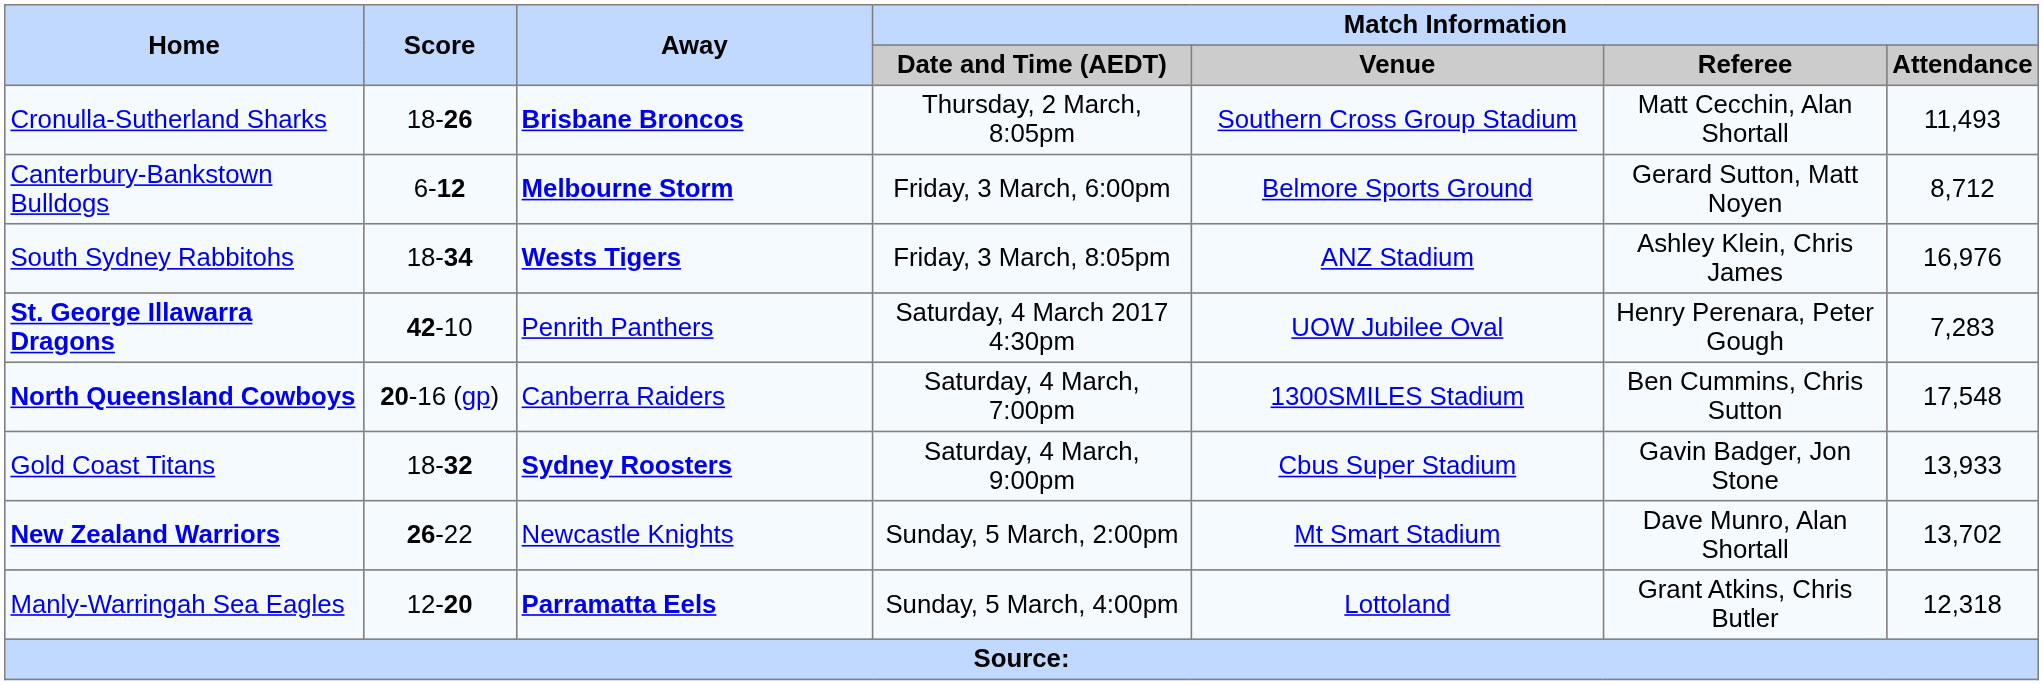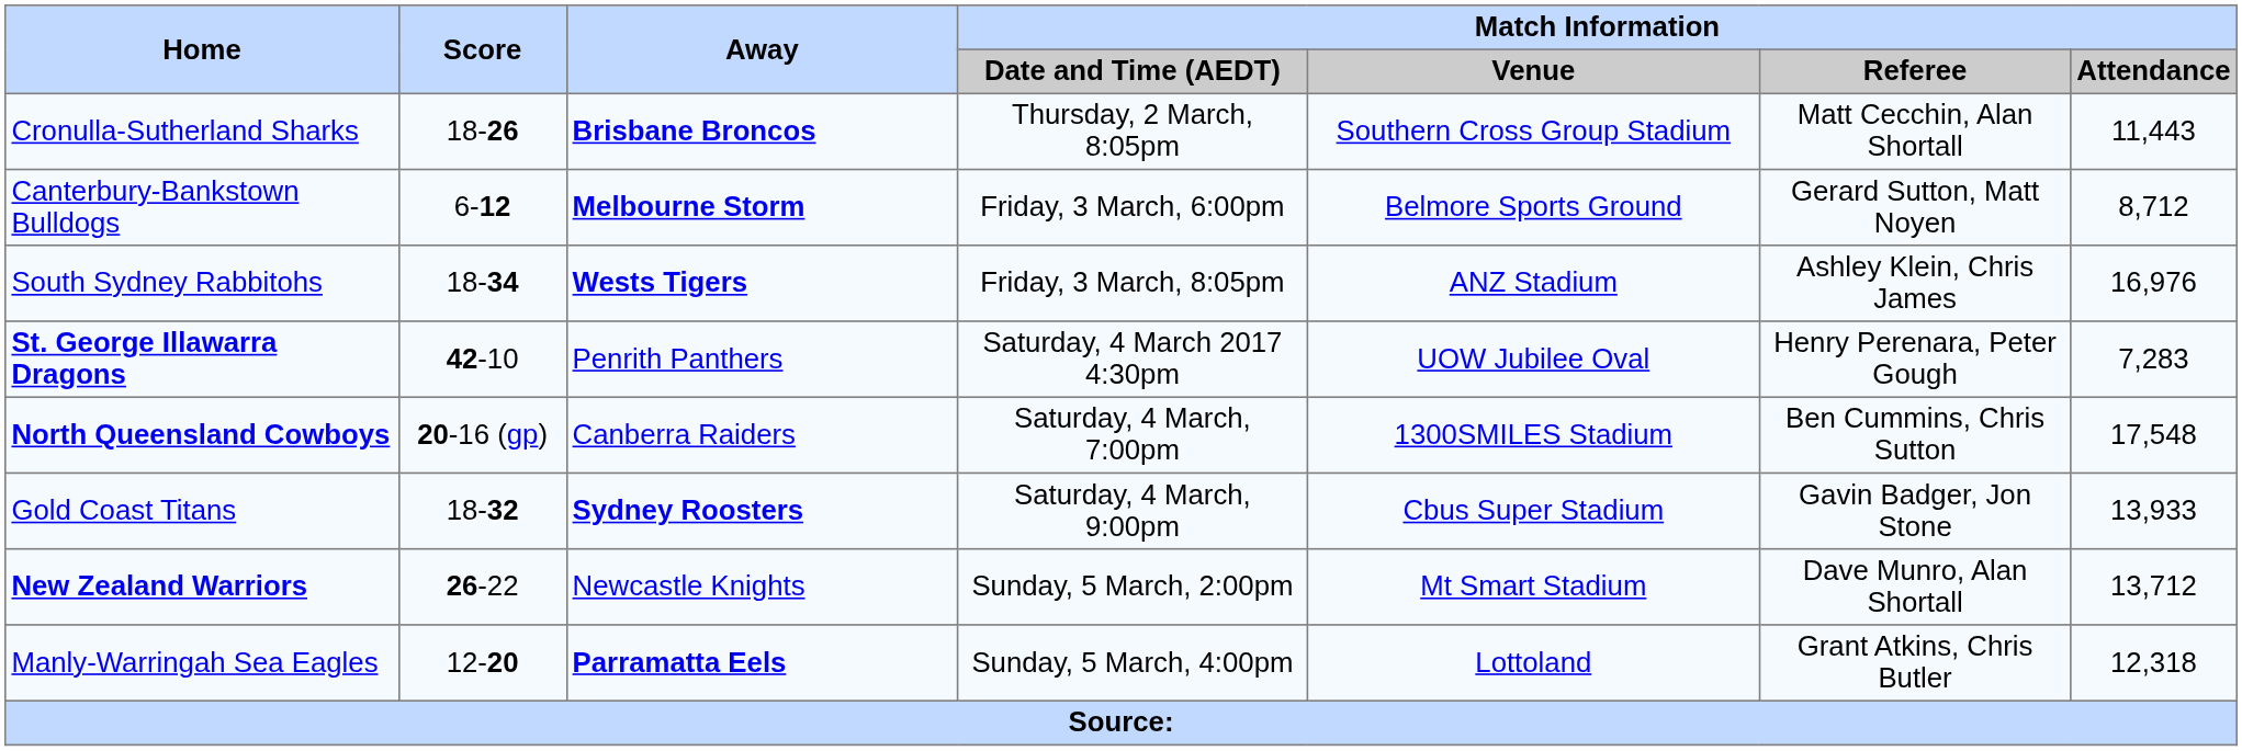Cronulla-Sutherland Sharks | Match Information / Attendance: 11,493 -> 11,443
New Zealand Warriors | Match Information / Attendance: 13,702 -> 13,712
